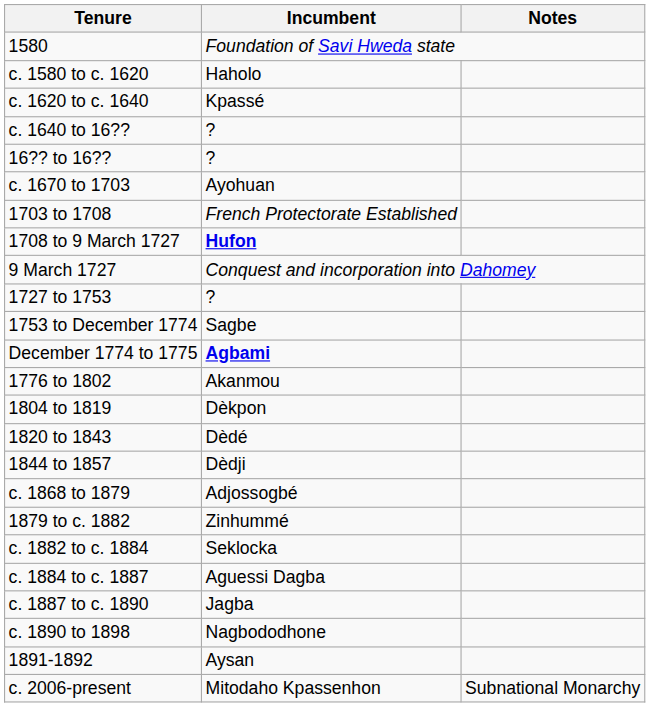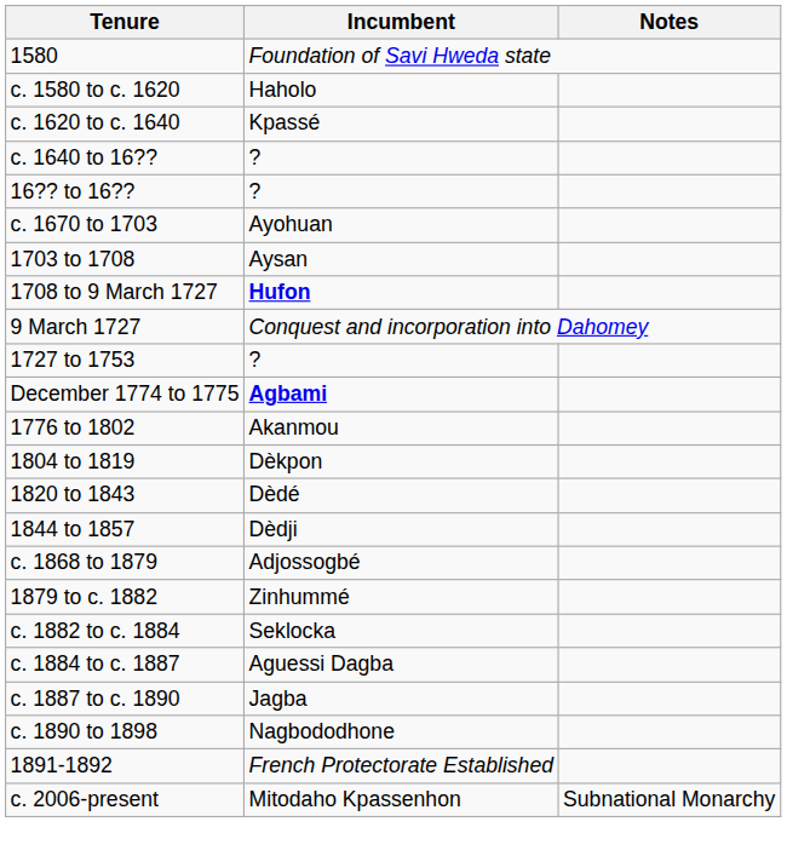1703 to 1708 | Incumbent: French Protectorate Established -> Aysan
- row: 1753 to December 1774 | Sagbe
1891-1892 | Incumbent: Aysan -> French Protectorate Established
